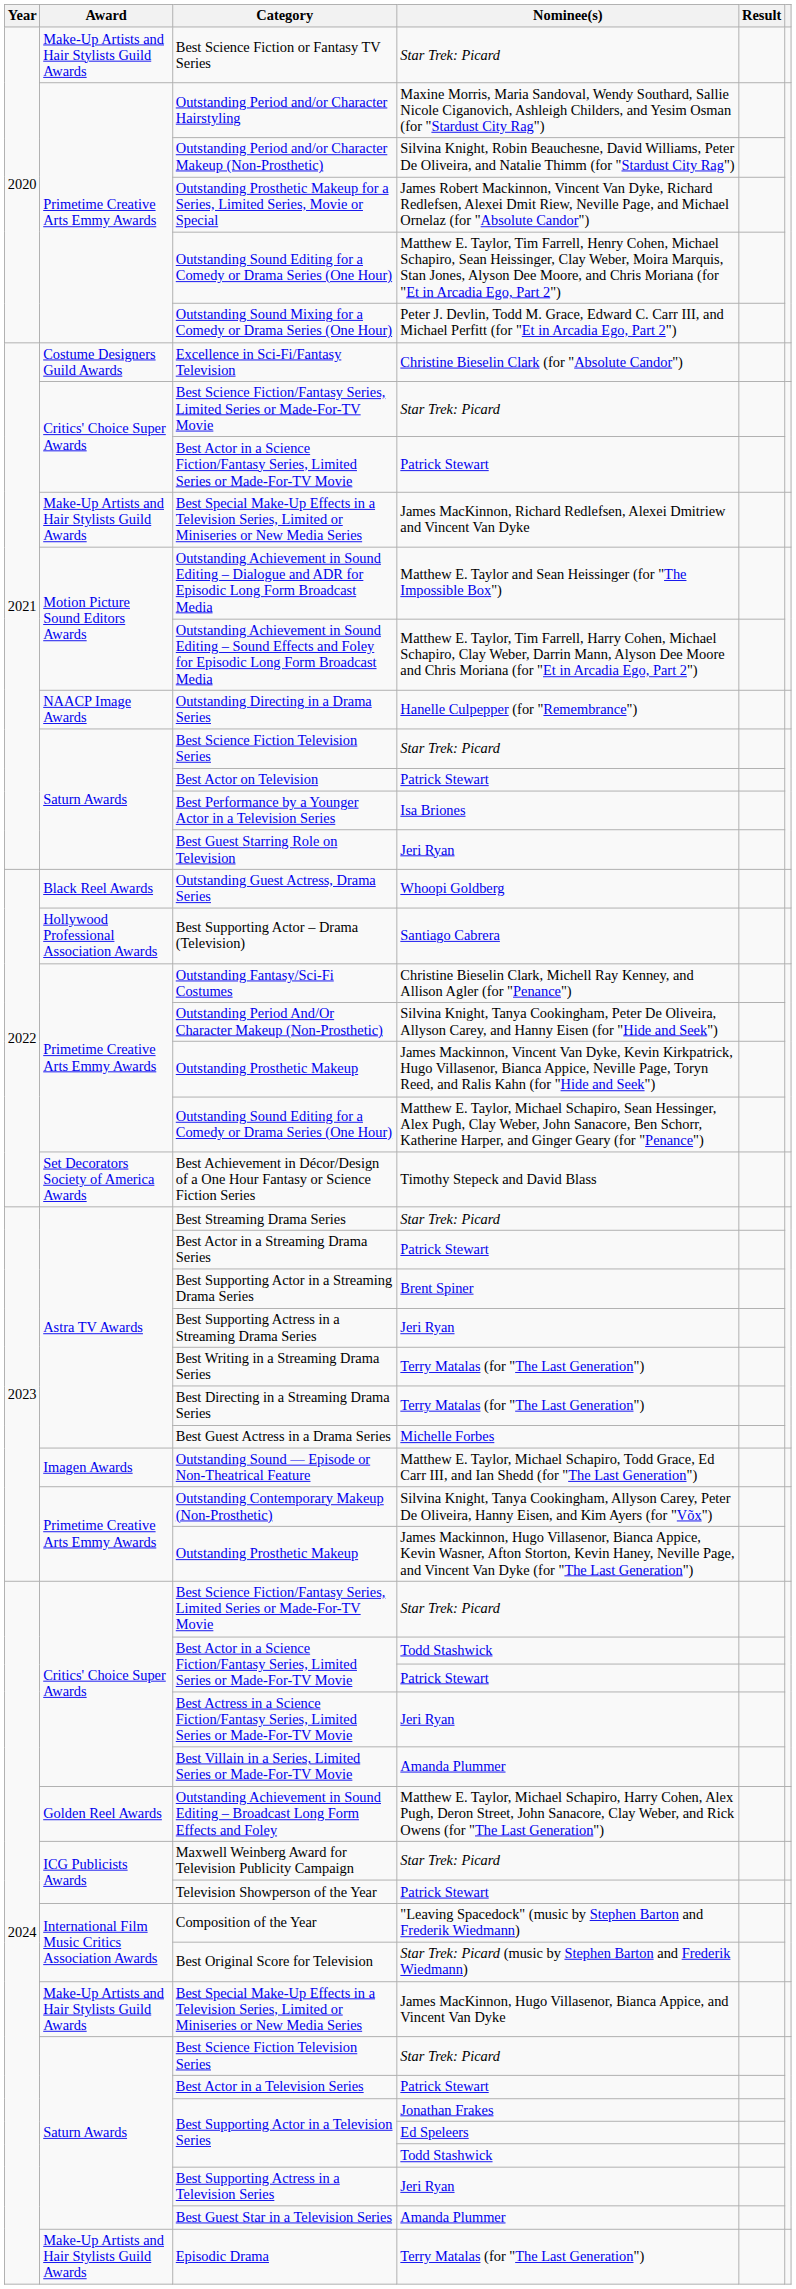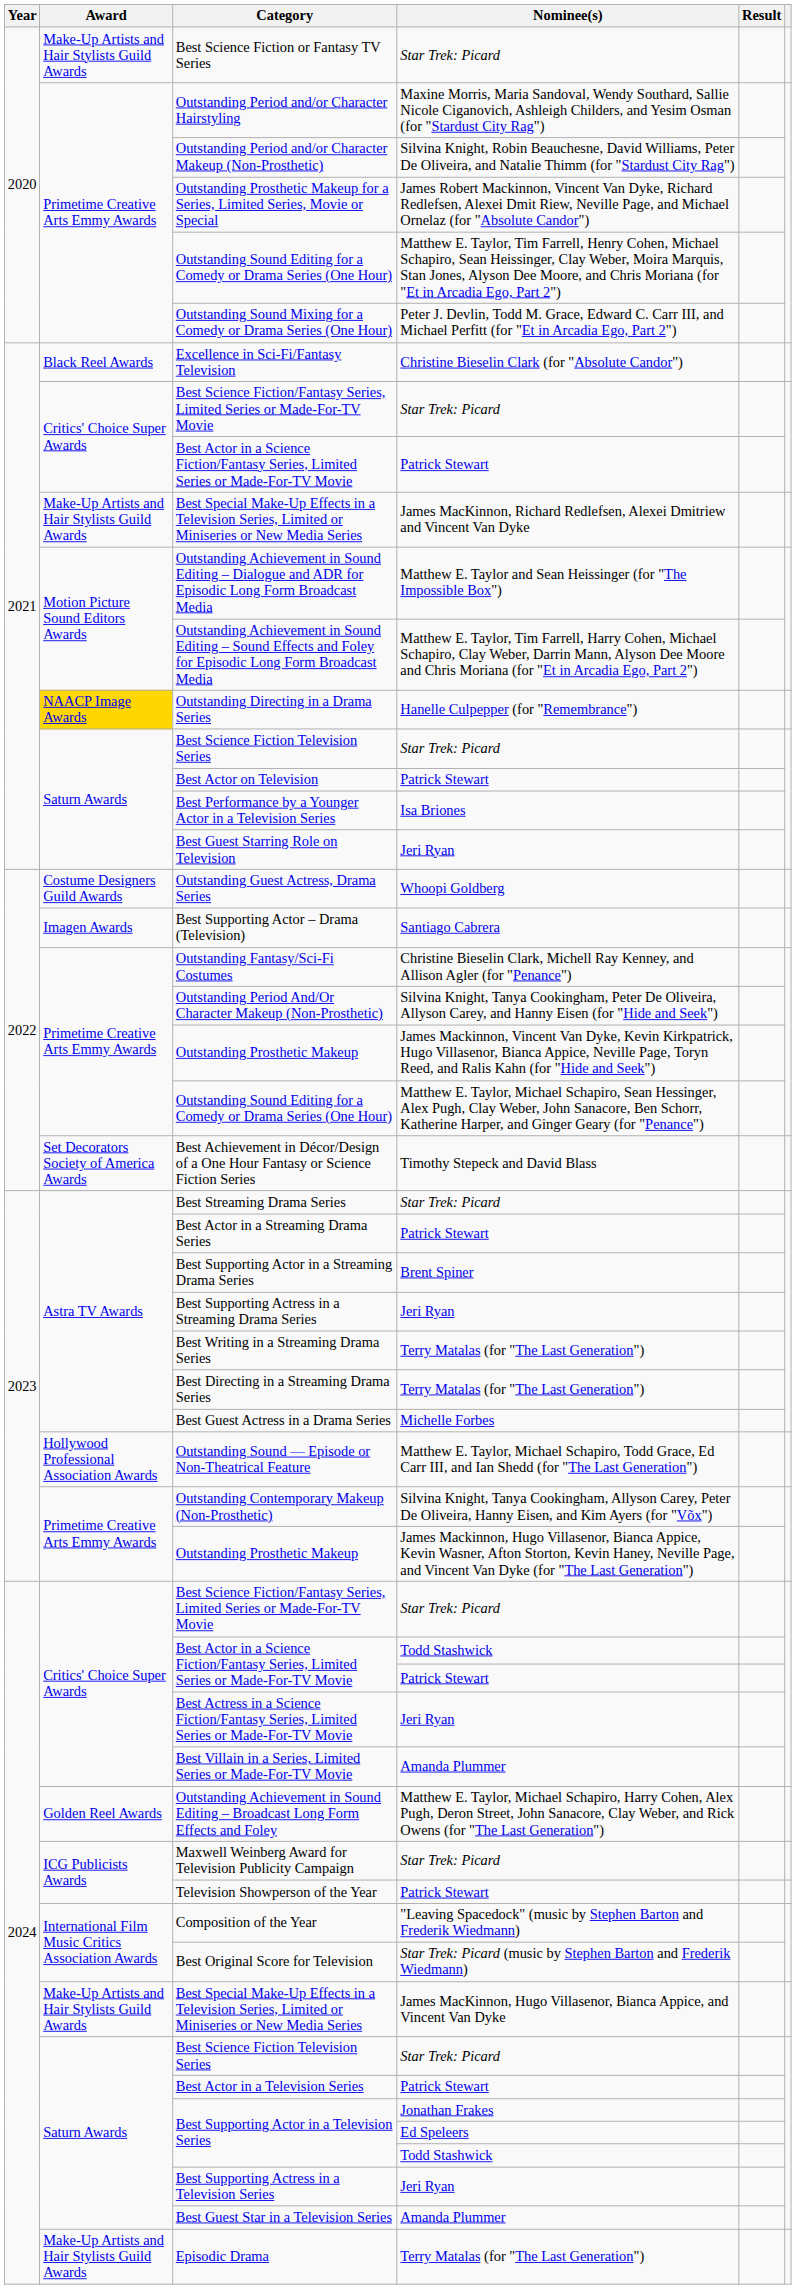Excellence in Sci-Fi/Fantasy Television | Award: Costume Designers Guild Awards -> Black Reel Awards
Outstanding Directing in a Drama Series | Award: no background -> gold background
Outstanding Guest Actress, Drama Series | Award: Black Reel Awards -> Costume Designers Guild Awards
Best Supporting Actor – Drama (Television) | Award: Hollywood Professional Association Awards -> Imagen Awards
Outstanding Sound — Episode or Non-Theatrical Feature | Award: Imagen Awards -> Hollywood Professional Association Awards
